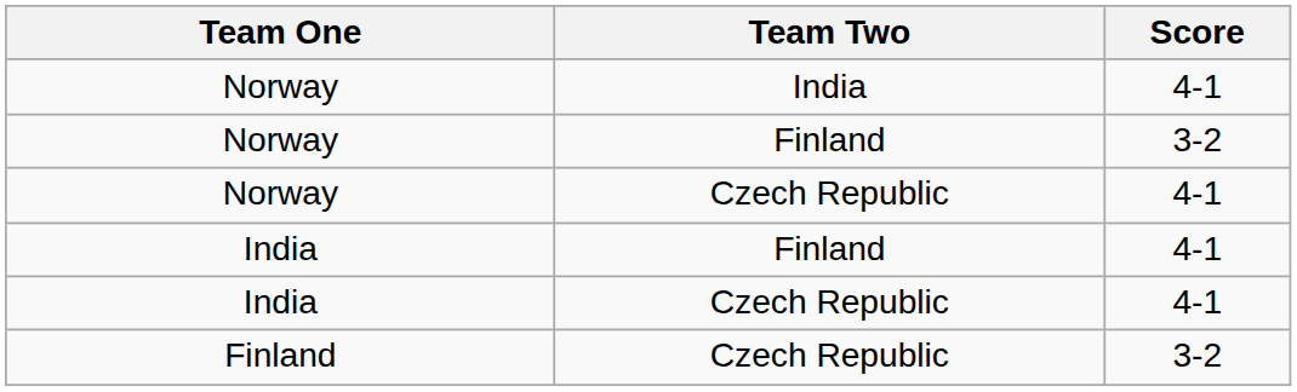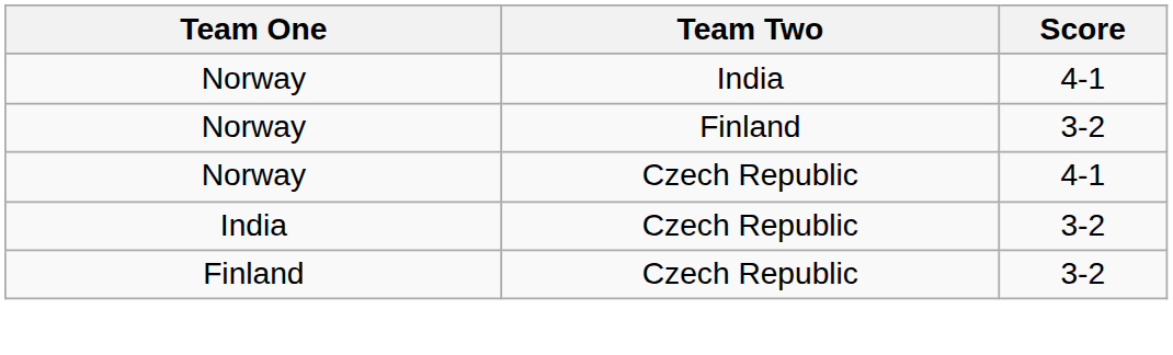- row: India | Finland | 4-1
India / Czech Republic | Score: 4-1 -> 3-2
